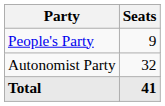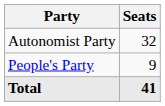rows swapped: Autonomist Party <-> People's Party
